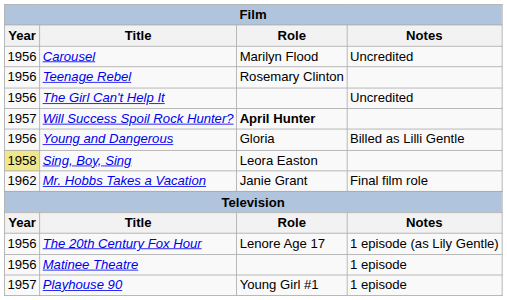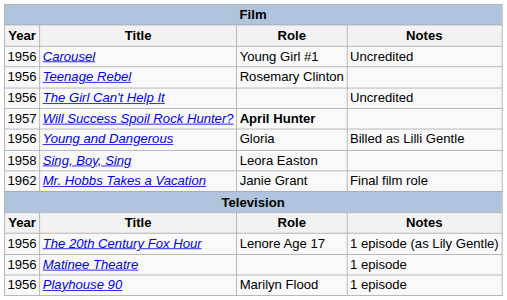Carousel | Role: Marilyn Flood -> Young Girl #1
Sing, Boy, Sing | Year: khaki background -> no background
Playhouse 90 | Year: 1957 -> 1956
Playhouse 90 | Role: Young Girl #1 -> Marilyn Flood
